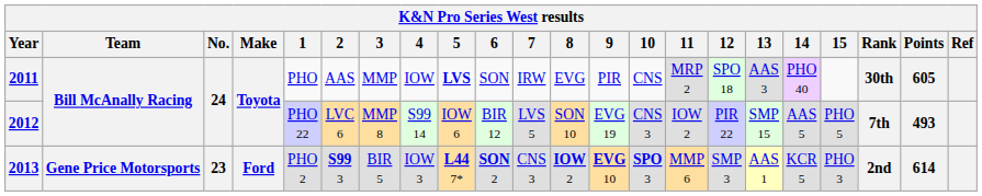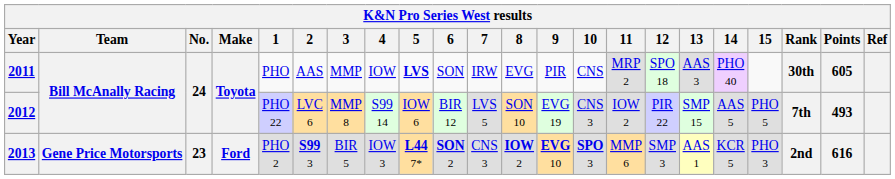2013 | Points: 614 -> 616
